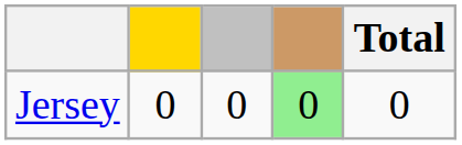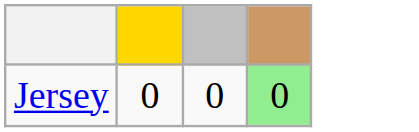- column: Total | 0
